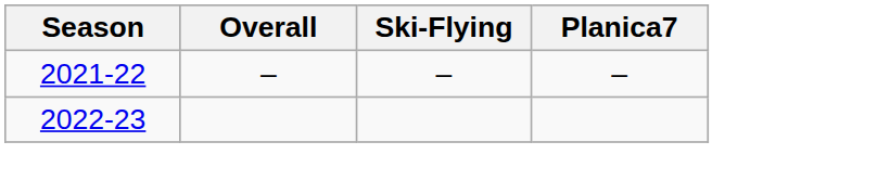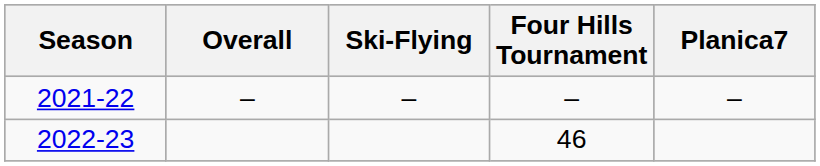+ column: Four Hills Tournament | – | 46
